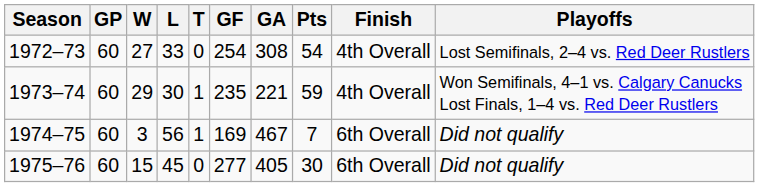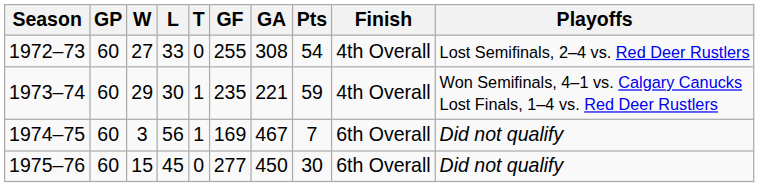1972–73 | GF: 254 -> 255
1975–76 | GA: 405 -> 450
